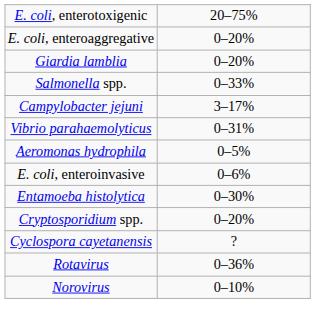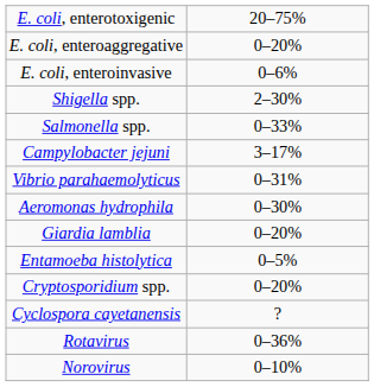rows swapped: E. coli, enteroinvasive <-> Giardia lamblia
+ row: Shigella spp. | 2–30%
Aeromonas hydrophila | column 2: 0–5% -> 0–30%
Entamoeba histolytica | column 2: 0–30% -> 0–5%
